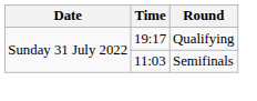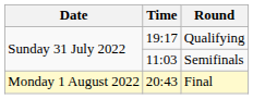+ row: Monday 1 August 2022 | 20:43 | Final
